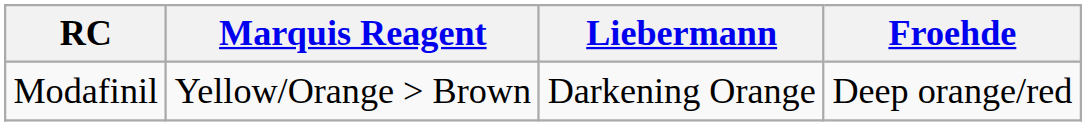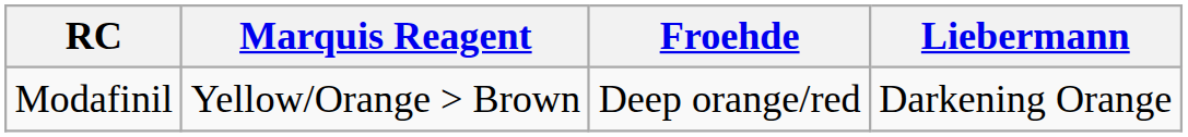columns swapped: Liebermann <-> Froehde
